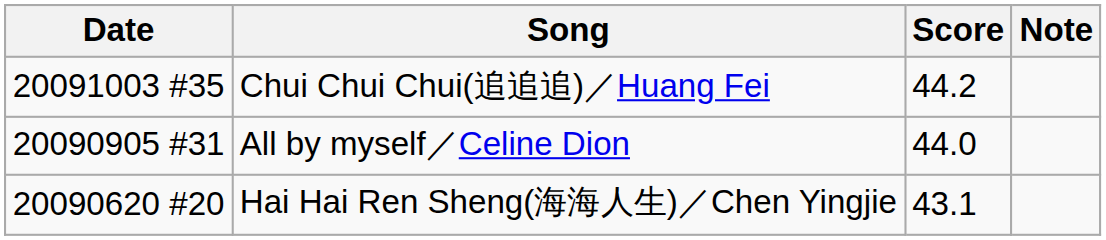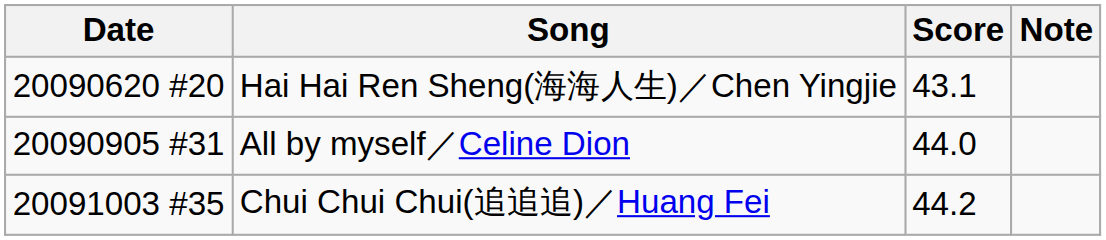rows swapped: Hai Hai Ren Sheng(海海人生)／Chen Yingjie <-> Chui Chui Chui(追追追)／Huang Fei
